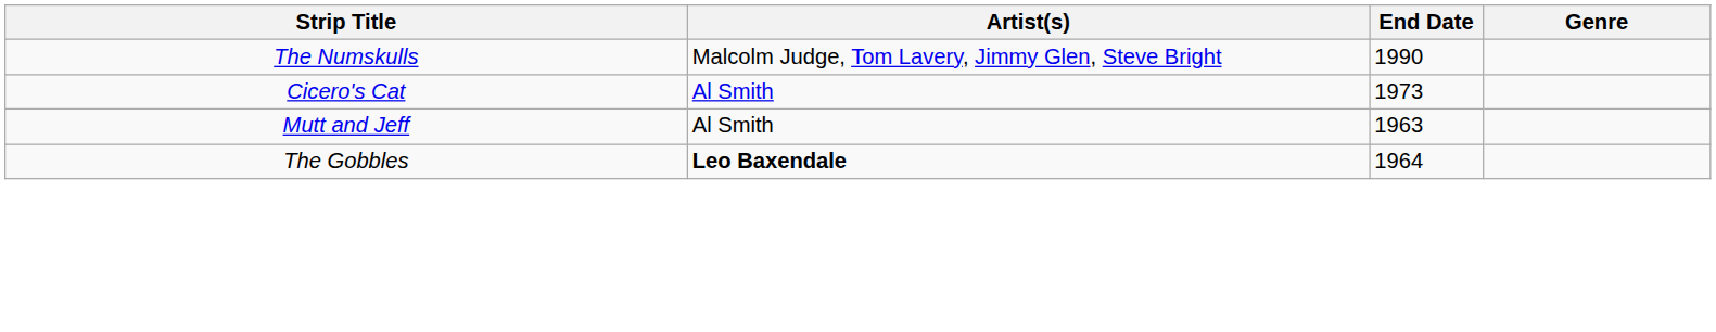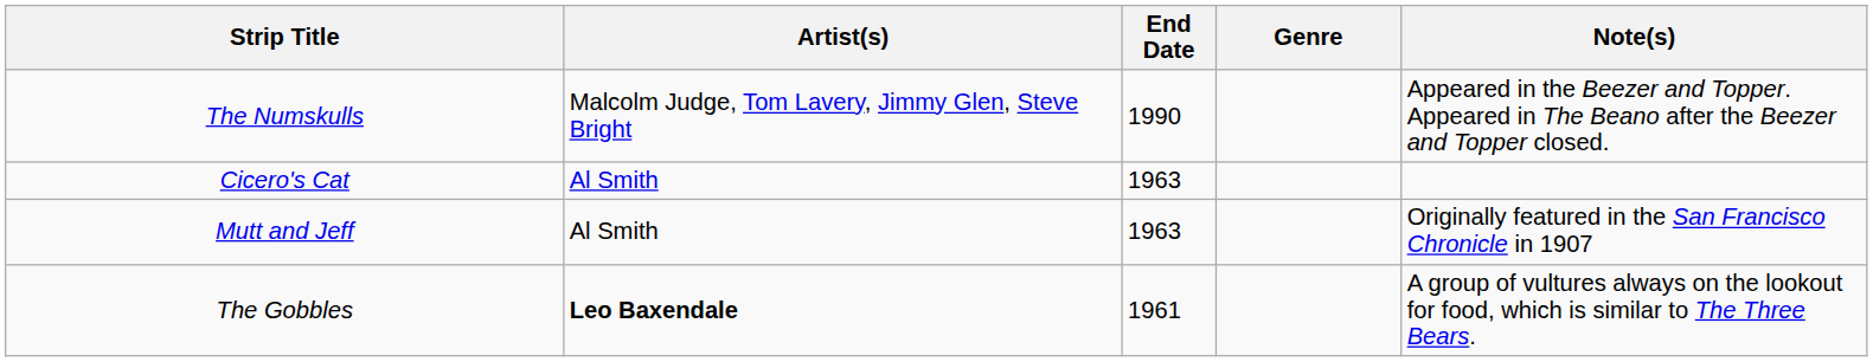+ column: Note(s) | Appeared in the Beezer and Topper. Appeared in The Beano after the Beezer and Topper closed. | Originally featured in the San Francisco Chronicle in 1907 | A group of vultures always on the lookout for food, which is similar to The Three Bears.
Cicero's Cat | End Date: 1973 -> 1963
The Gobbles | End Date: 1964 -> 1961
